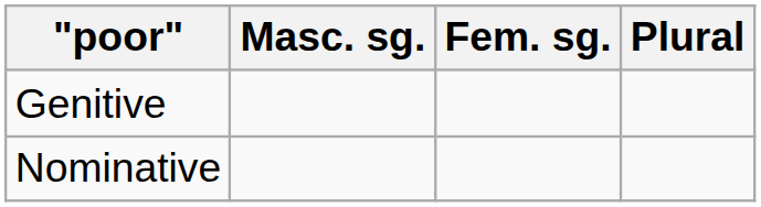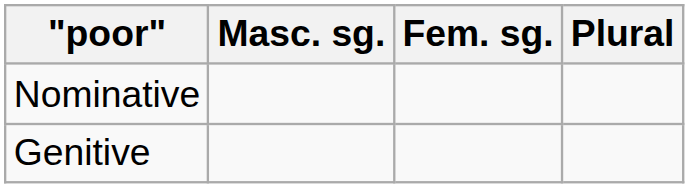rows swapped: Nominative <-> Genitive
